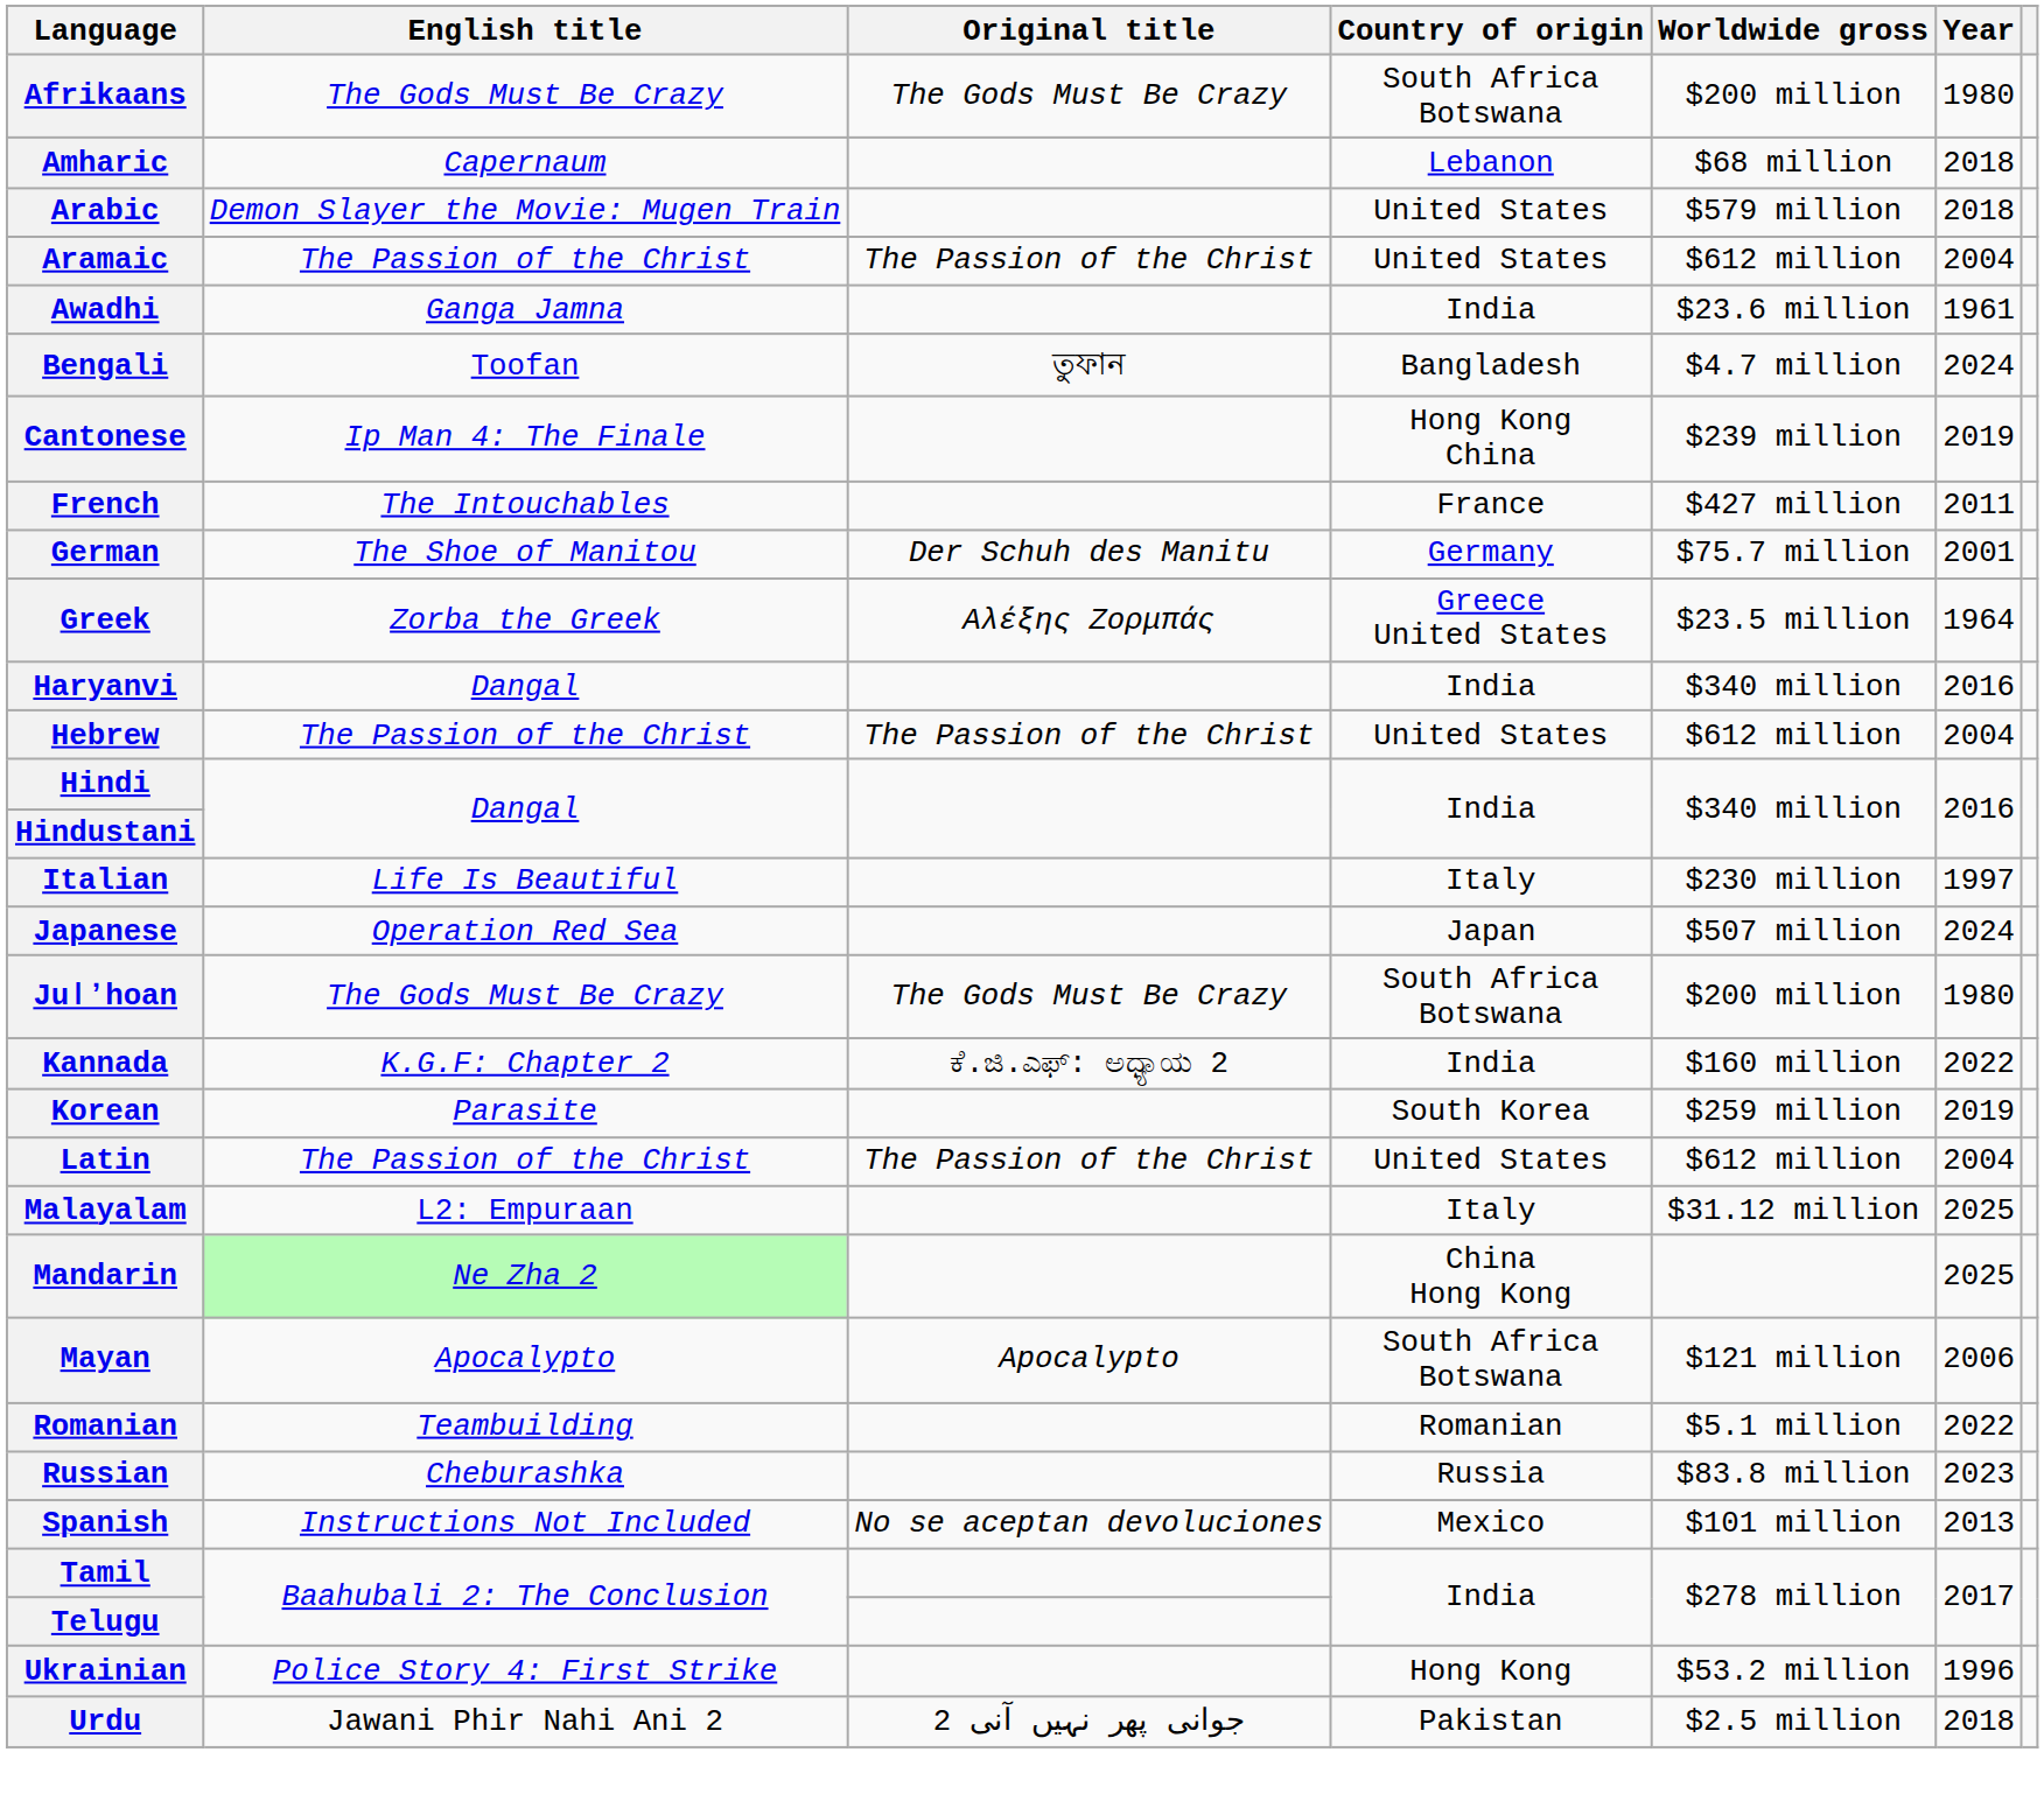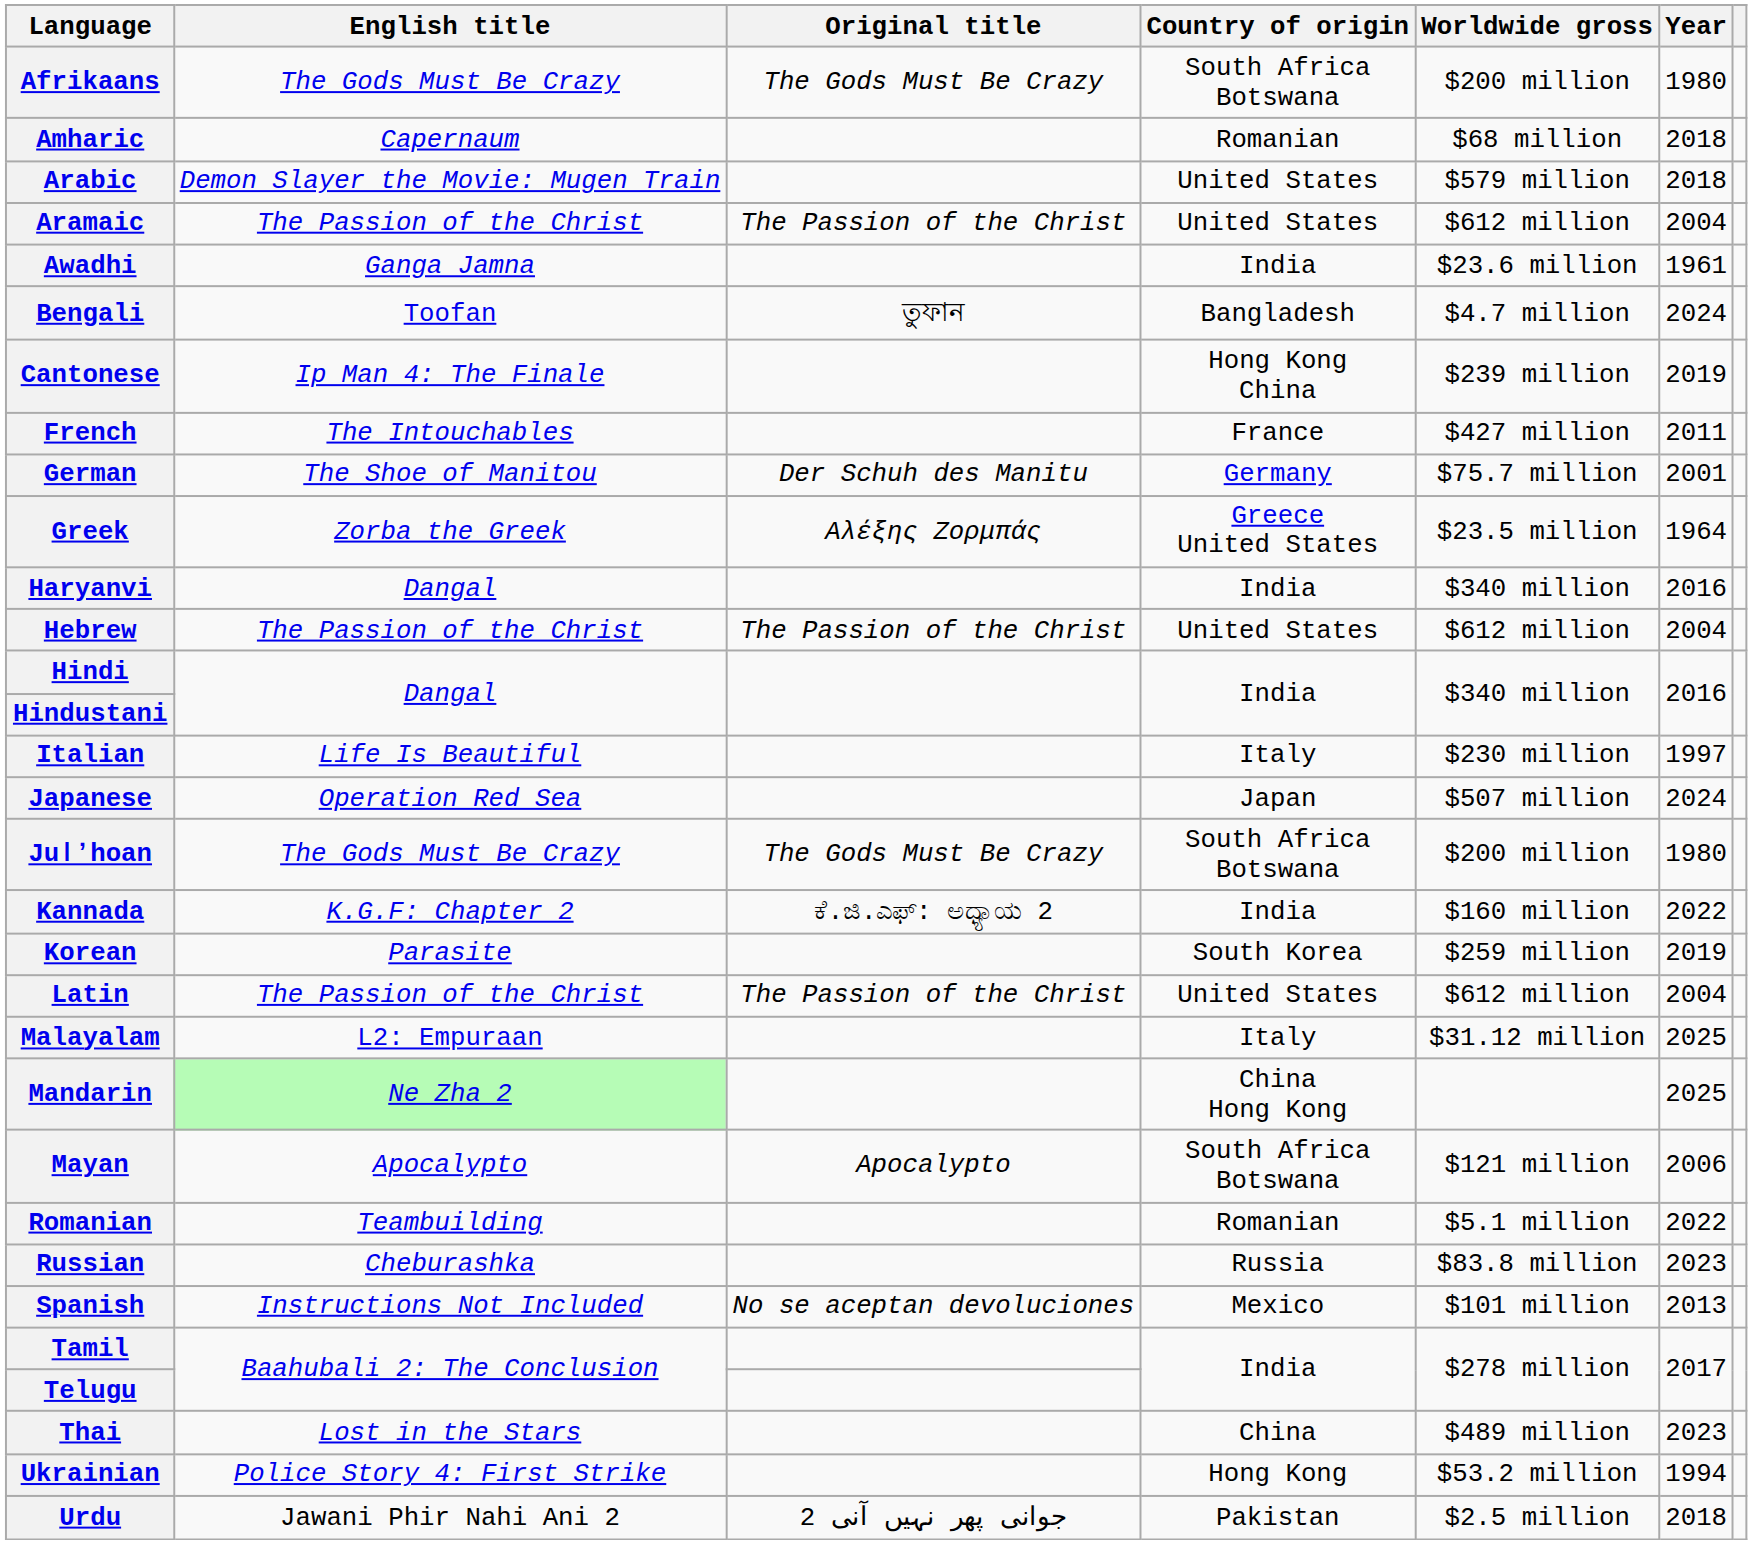Amharic | Country of origin: Lebanon -> Romanian
+ row: Thai | Lost in the Stars | China | $489 million | 2023
Ukrainian | Year: 1996 -> 1994
